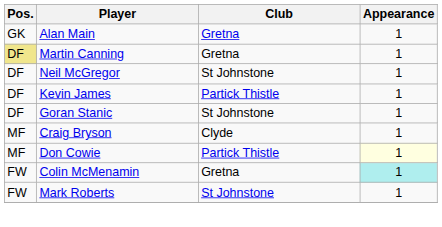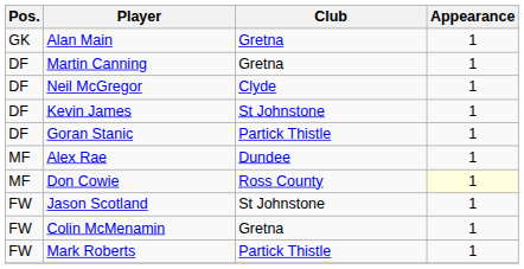Martin Canning | Pos.: khaki background -> no background
Neil McGregor | Club: St Johnstone -> Clyde
Kevin James | Club: Partick Thistle -> St Johnstone
Goran Stanic | Club: St Johnstone -> Partick Thistle
- row: MF | Craig Bryson | Clyde | 1
+ row: MF | Alex Rae | Dundee | 1
Don Cowie | Club: Partick Thistle -> Ross County
+ row: FW | Jason Scotland | St Johnstone | 1
Colin McMenamin | Appearance: paleturquoise background -> no background
Mark Roberts | Club: St Johnstone -> Partick Thistle
